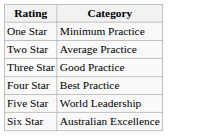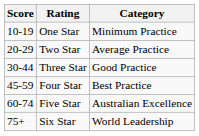+ column: Score | 10-19 | 20-29 | 30-44 | 45-59 | 60-74 | 75+
Five Star | Category: World Leadership -> Australian Excellence
Six Star | Category: Australian Excellence -> World Leadership
